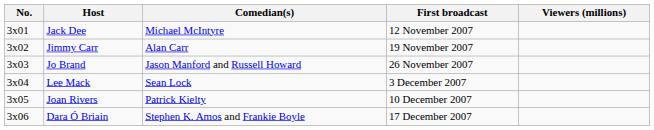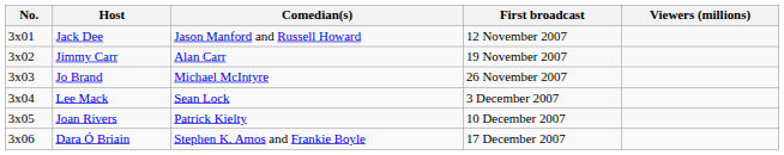Jack Dee | Comedian(s): Michael McIntyre -> Jason Manford and Russell Howard
Jo Brand | Comedian(s): Jason Manford and Russell Howard -> Michael McIntyre
